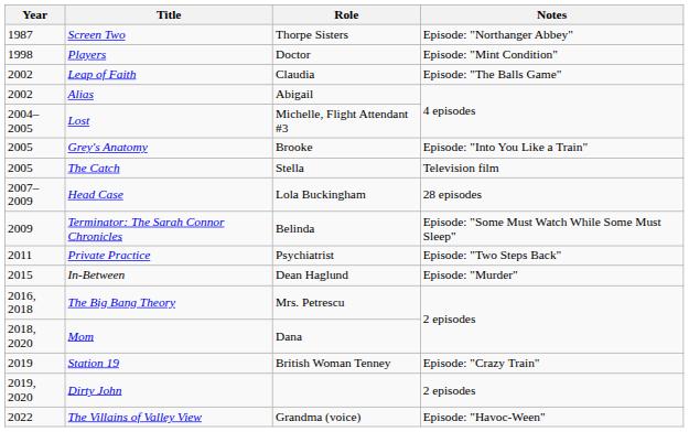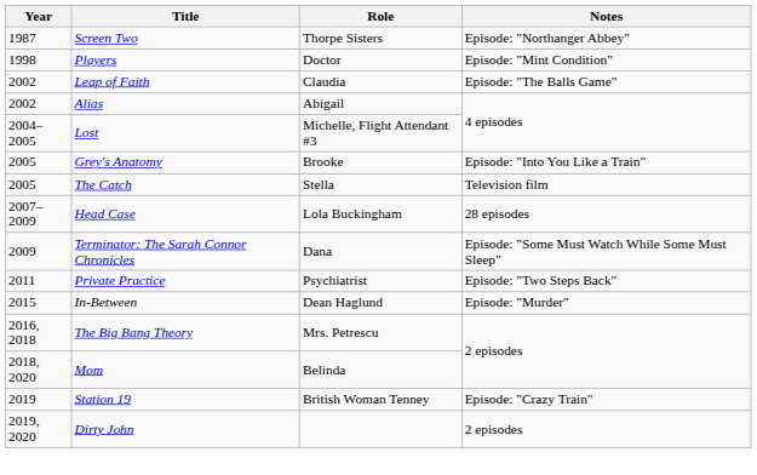Terminator: The Sarah Connor Chronicles | Role: Belinda -> Dana
Mom | Role: Dana -> Belinda
- row: 2022 | The Villains of Valley View | Grandma (voice) | Episode: "Havoc-Ween"
